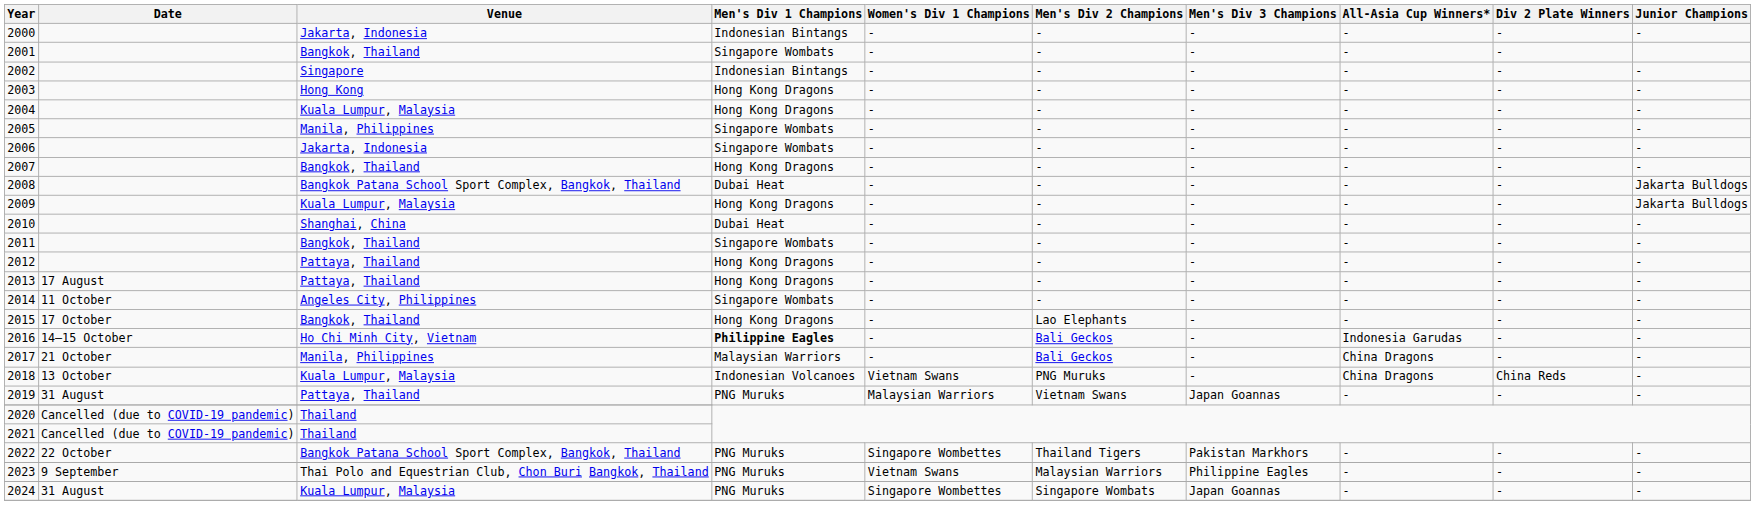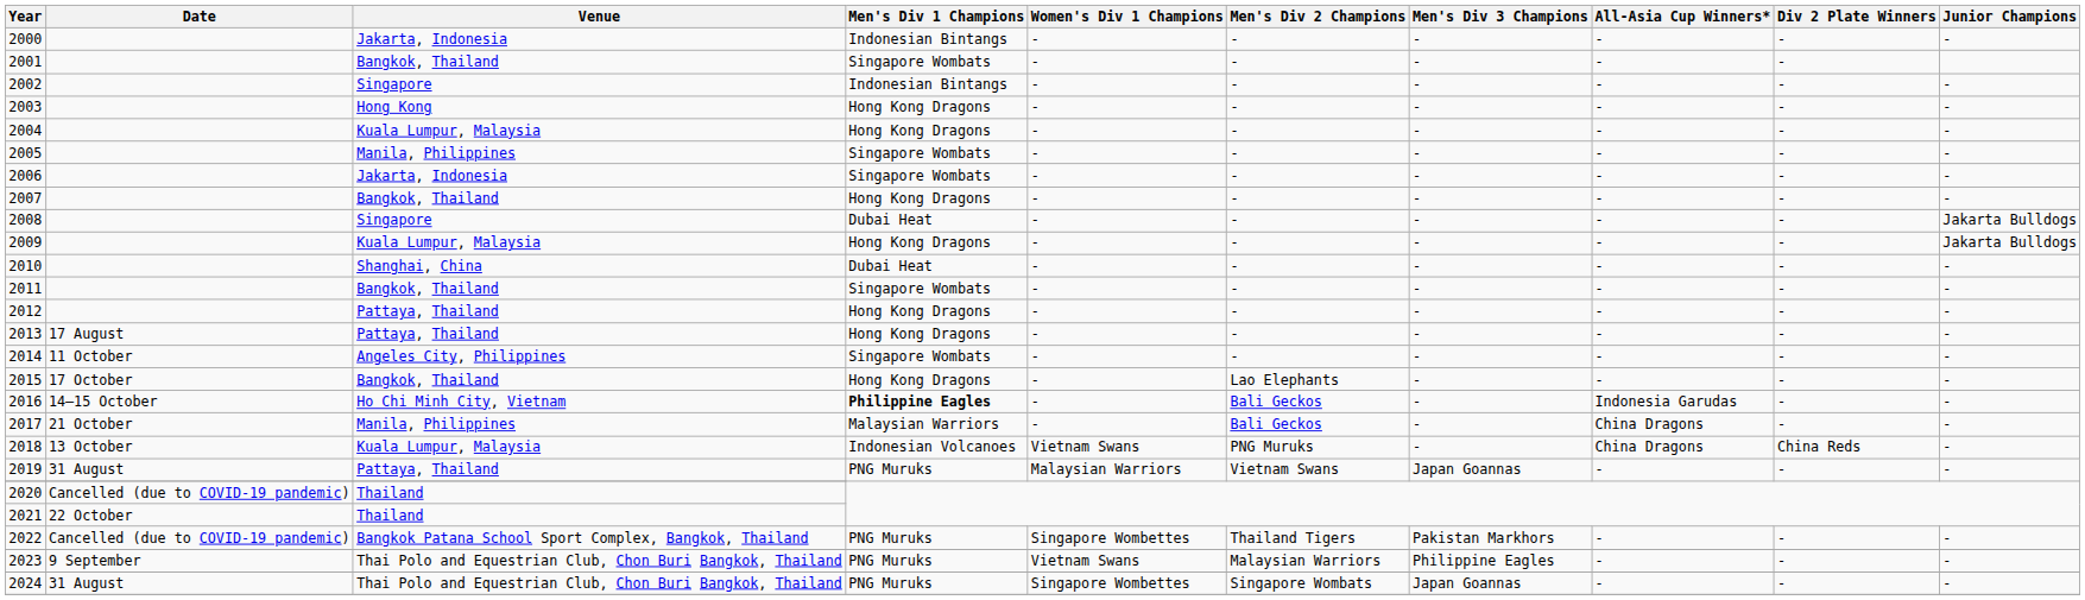2008 | Venue: Bangkok Patana School Sport Complex, Bangkok, Thailand -> Singapore
2021 | Date: Cancelled (due to COVID-19 pandemic) -> 22 October
2022 | Date: 22 October -> Cancelled (due to COVID-19 pandemic)
2024 | Venue: Kuala Lumpur, Malaysia -> Thai Polo and Equestrian Club, Chon Buri Bangkok, Thailand
